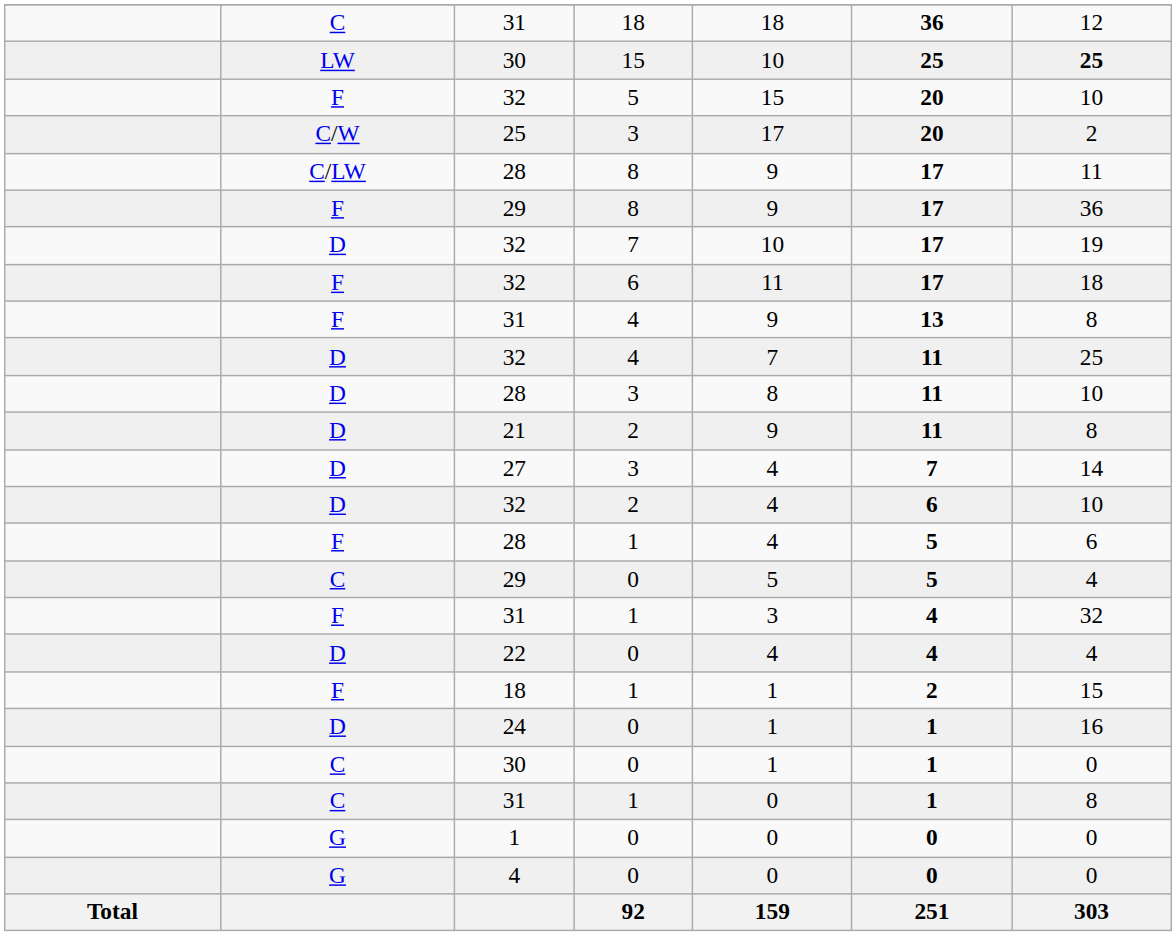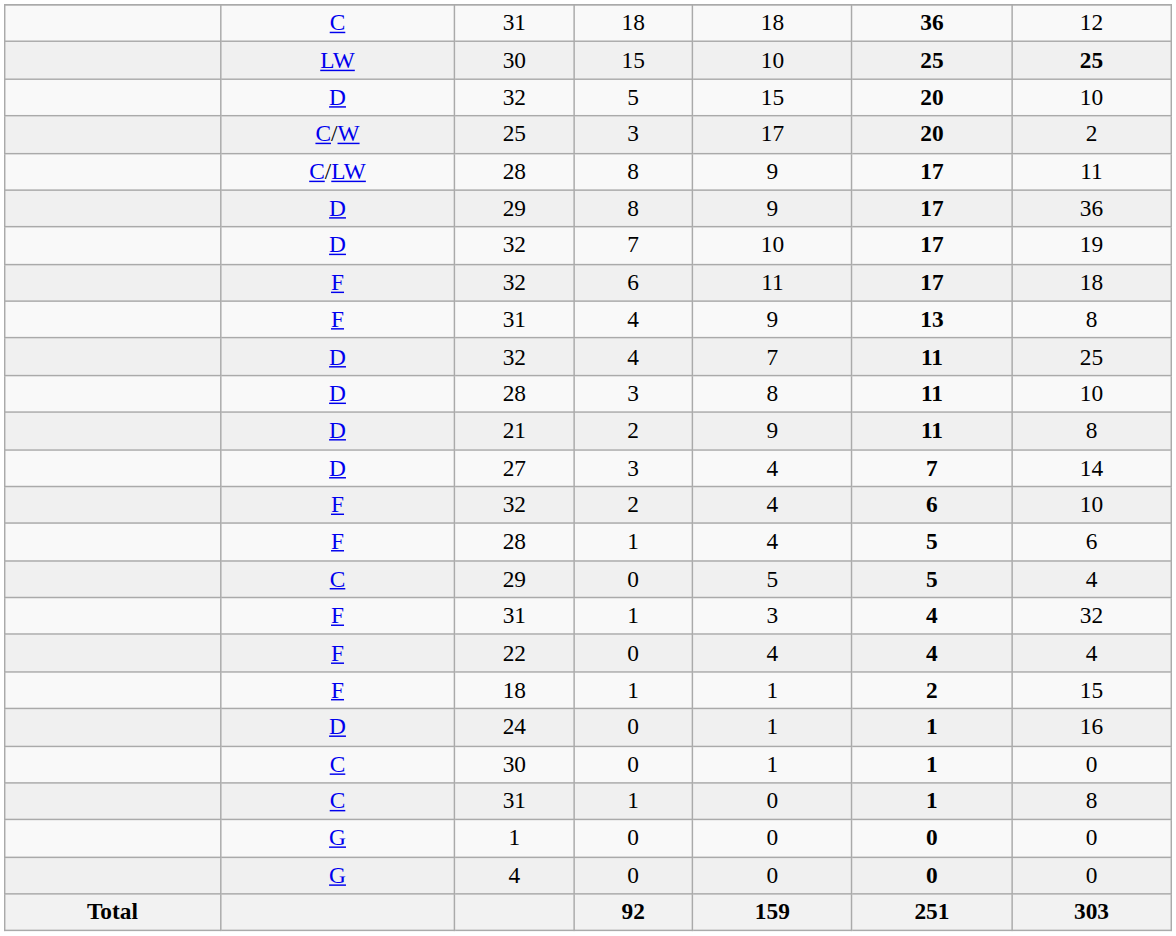32 / 5 | column 2: F -> D
29 / 8 | column 2: F -> D
32 / 2 | column 2: D -> F
22 | column 2: D -> F
